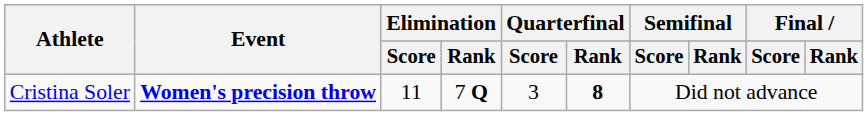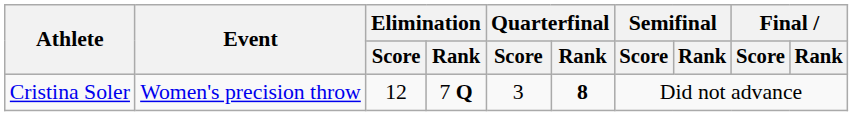Cristina Soler | Event: bold -> normal
Cristina Soler | Elimination / Score: 11 -> 12
